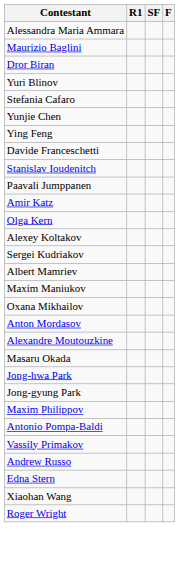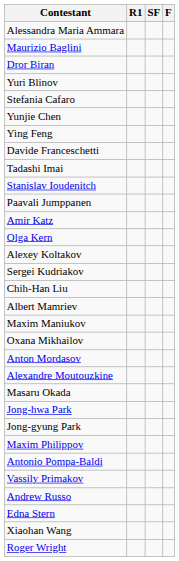+ row: Tadashi Imai
+ row: Chih-Han Liu
